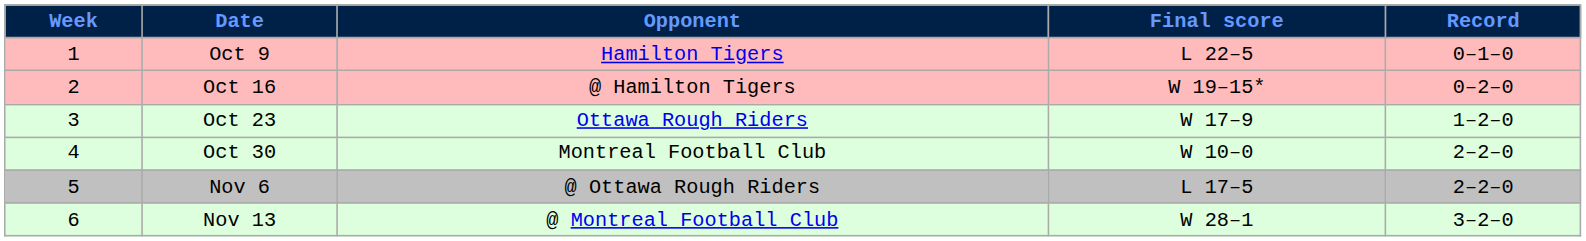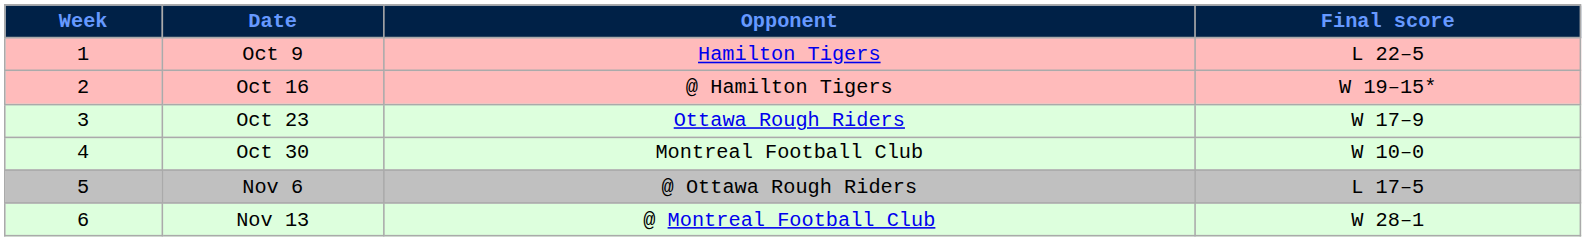- column: Record | 0–1–0 | 0–2–0 | 1–2–0 | 2–2–0 | 2–2–0 | 3–2–0
